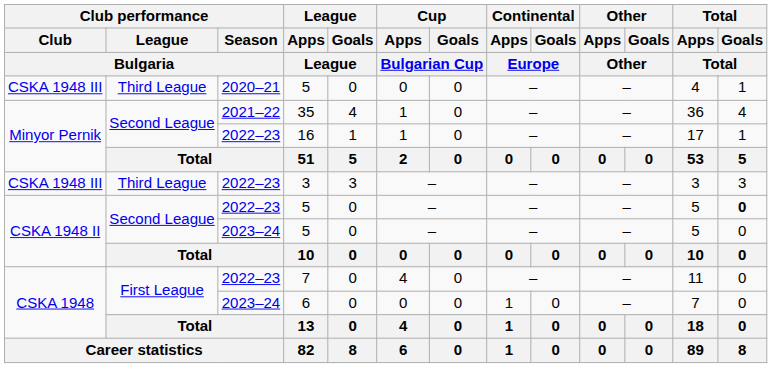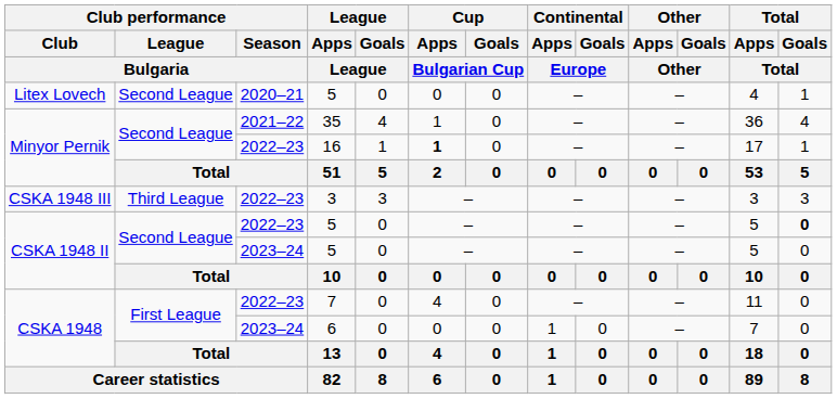2020–21 / 5 | Club performance / Club / Bulgaria: CSKA 1948 III -> Litex Lovech
2020–21 / 5 | Club performance / League / Bulgaria: Third League -> Second League
16 | Cup / Apps / Bulgarian Cup: normal -> bold
